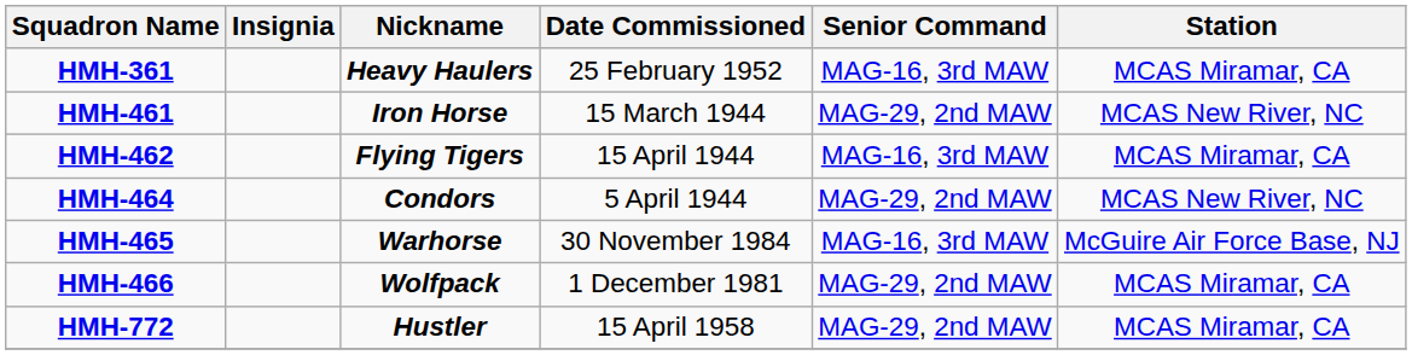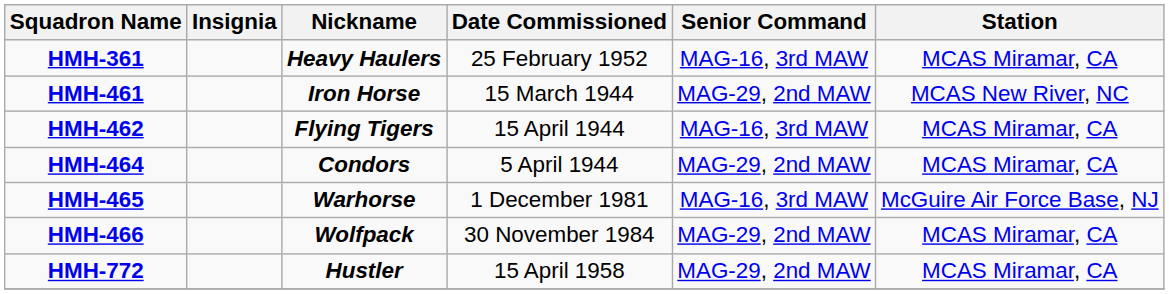HMH-464 | Station: MCAS New River, NC -> MCAS Miramar, CA
HMH-465 | Date Commissioned: 30 November 1984 -> 1 December 1981
HMH-466 | Date Commissioned: 1 December 1981 -> 30 November 1984
